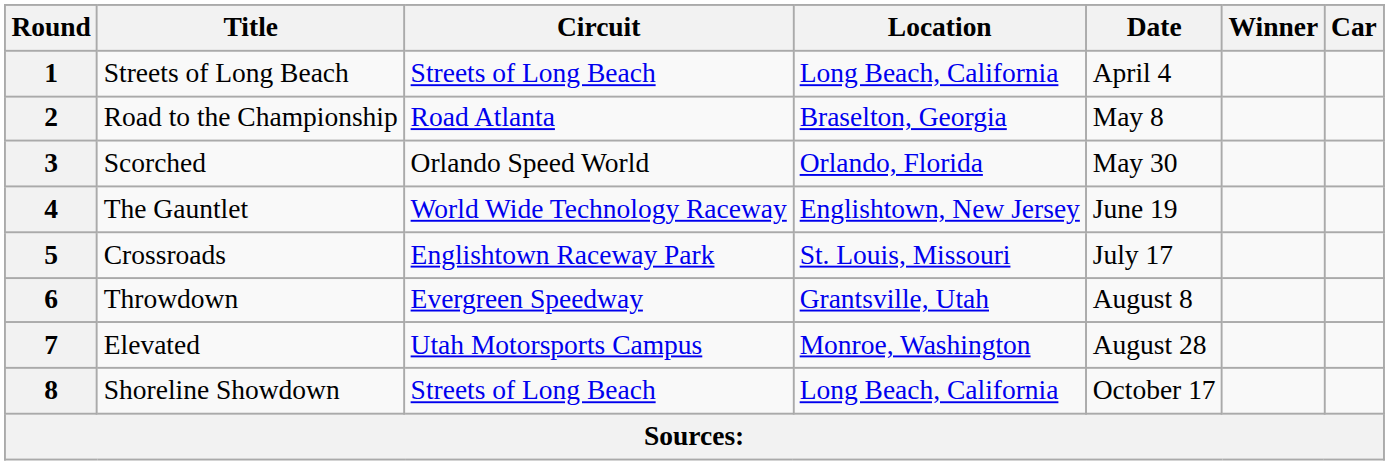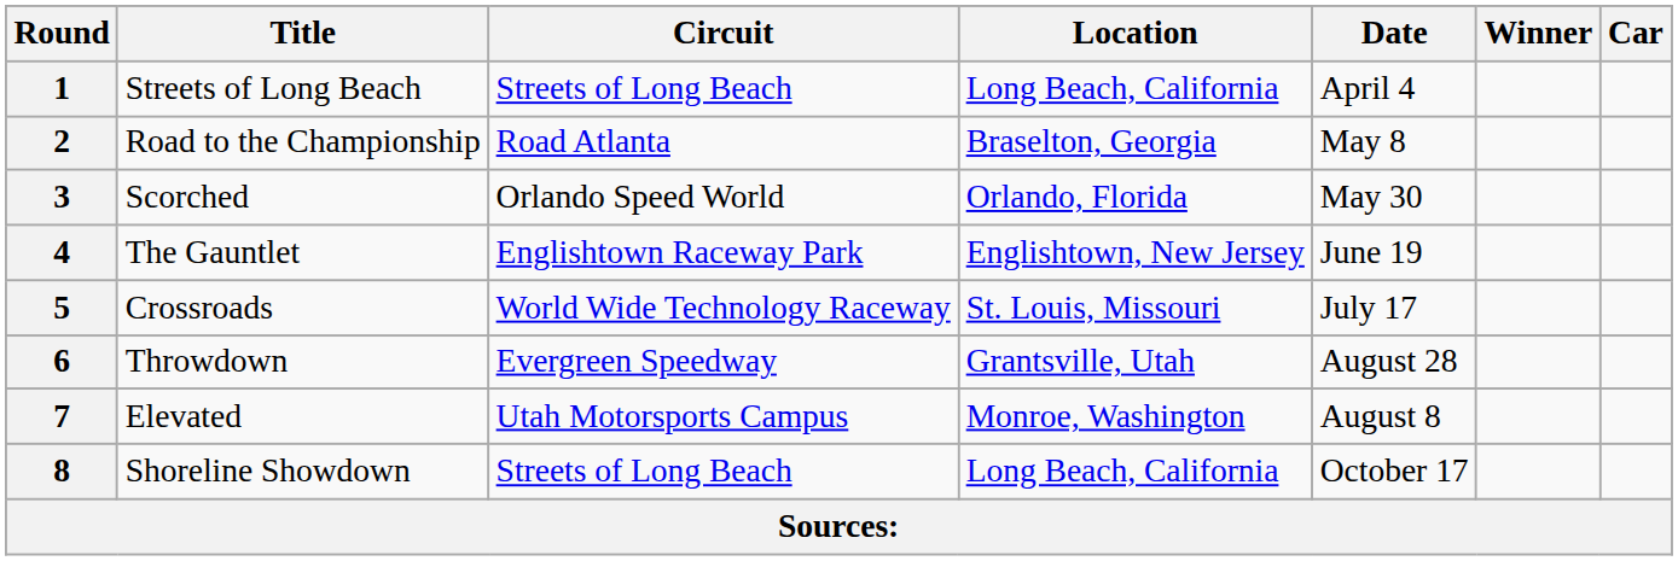4 | Circuit: World Wide Technology Raceway -> Englishtown Raceway Park
5 | Circuit: Englishtown Raceway Park -> World Wide Technology Raceway
6 | Date: August 8 -> August 28
7 | Date: August 28 -> August 8
